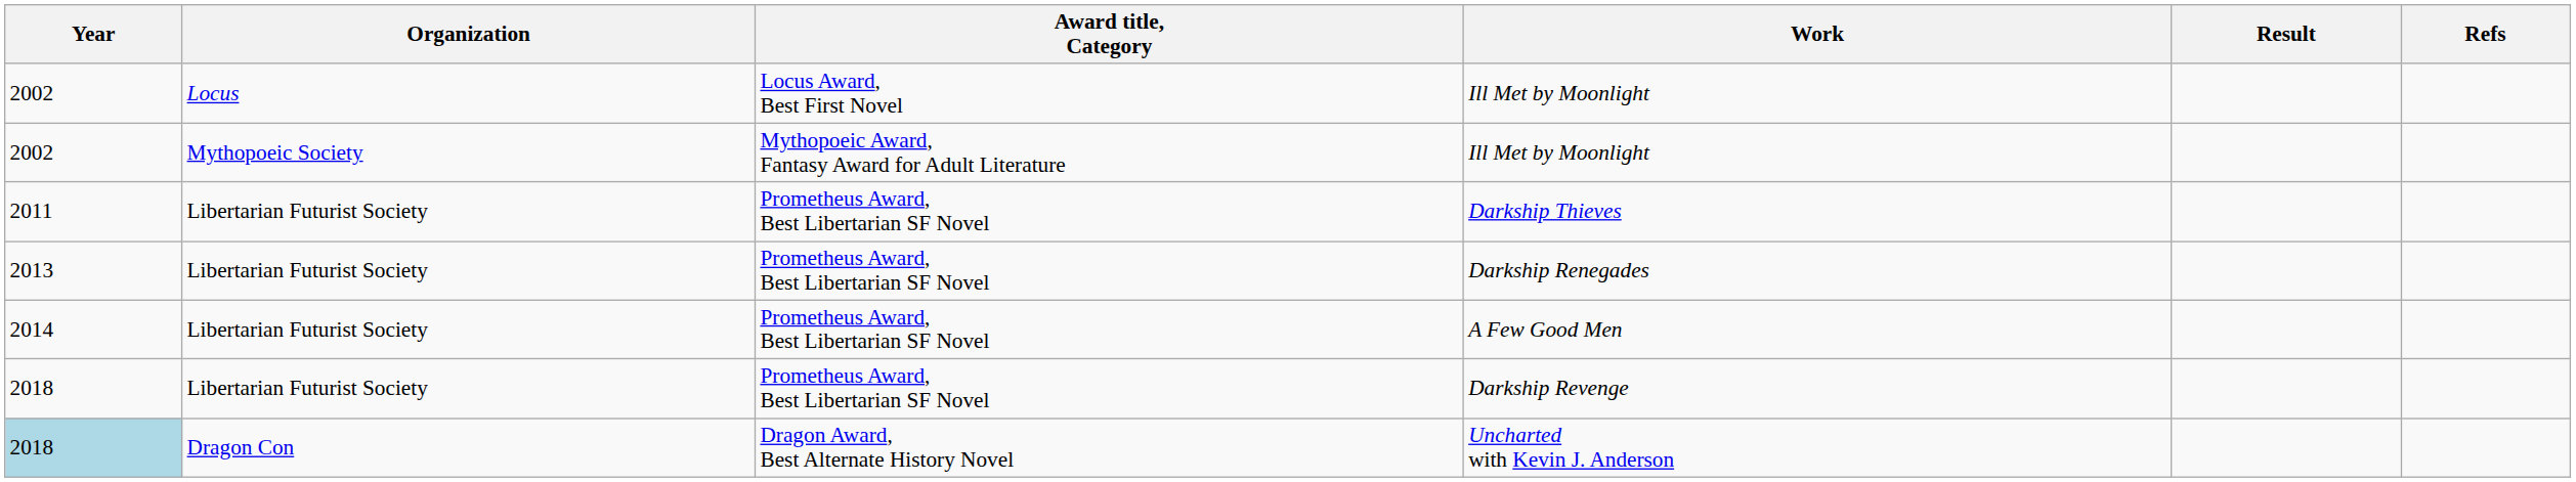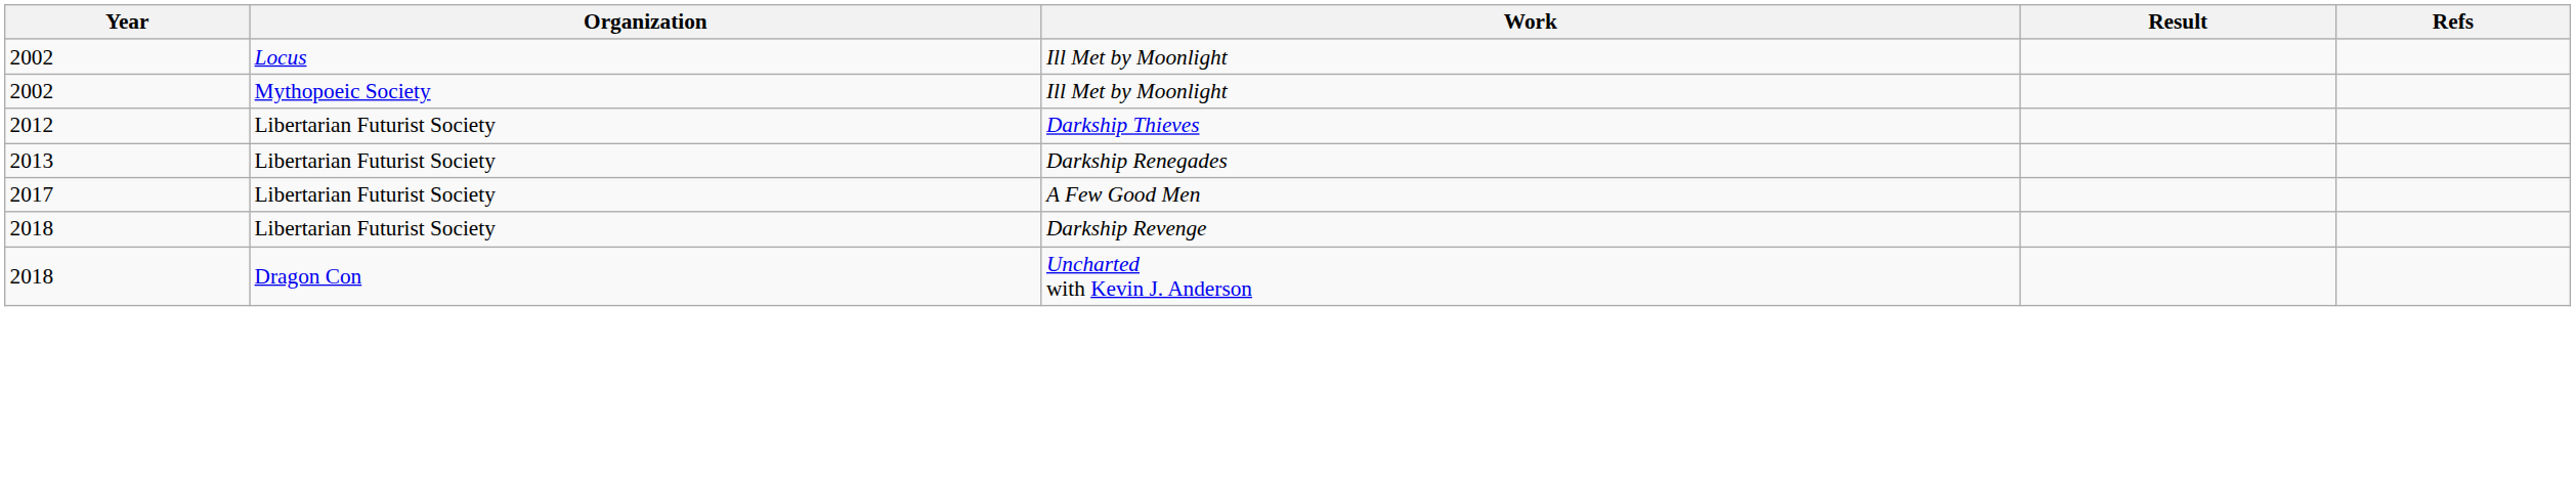- column: Award title, Category | Locus Award, Best First Novel | Mythopoeic Award, Fantasy Award for Adult Literature | Prometheus Award, Best Libertarian SF Novel | Prometheus Award, Best Libertarian SF Novel | Prometheus Award, Best Libertarian SF Novel | Prometheus Award, Best Libertarian SF Novel | Dragon Award, Best Alternate History Novel
Darkship Thieves | Year: 2011 -> 2012
A Few Good Men | Year: 2014 -> 2017
Uncharted with Kevin J. Anderson | Year: lightblue background -> no background
